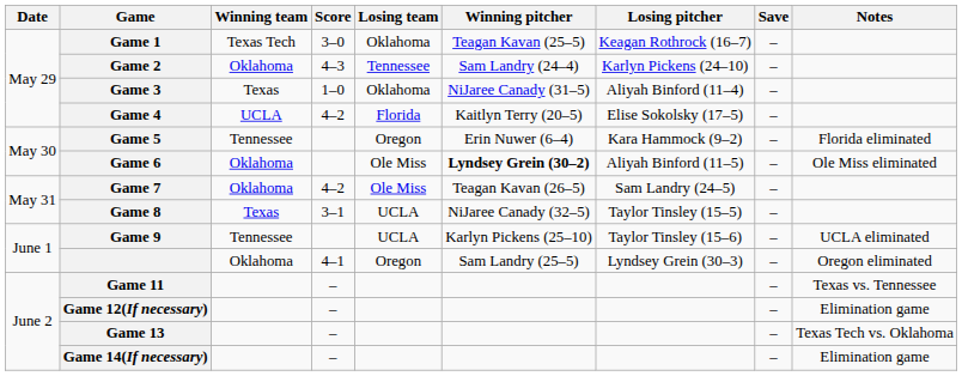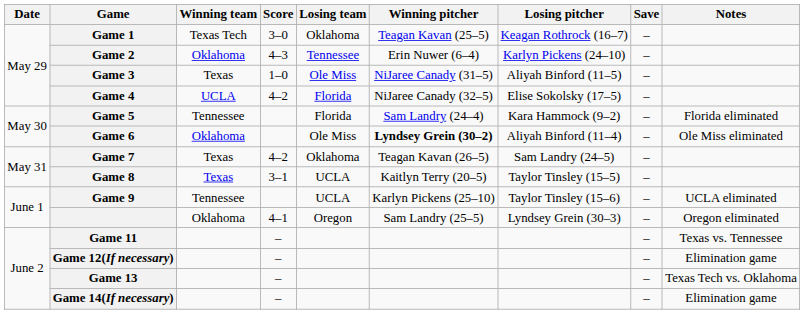Game 2 | Winning pitcher: Sam Landry (24–4) -> Erin Nuwer (6–4)
Game 3 | Losing team: Oklahoma -> Ole Miss
Game 3 | Losing pitcher: Aliyah Binford (11–4) -> Aliyah Binford (11–5)
Game 4 | Winning pitcher: Kaitlyn Terry (20–5) -> NiJaree Canady (32–5)
Game 5 | Losing team: Oregon -> Florida
Game 5 | Winning pitcher: Erin Nuwer (6–4) -> Sam Landry (24–4)
Game 6 | Losing pitcher: Aliyah Binford (11–5) -> Aliyah Binford (11–4)
Game 7 | Winning team: Oklahoma -> Texas
Game 7 | Losing team: Ole Miss -> Oklahoma
Game 8 | Winning pitcher: NiJaree Canady (32–5) -> Kaitlyn Terry (20–5)
